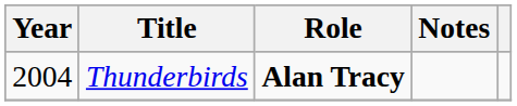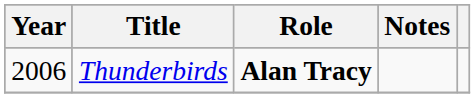Thunderbirds | Year: 2004 -> 2006
